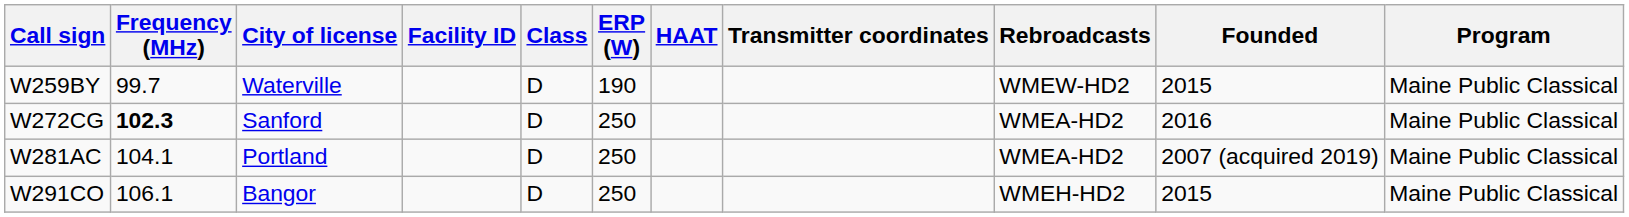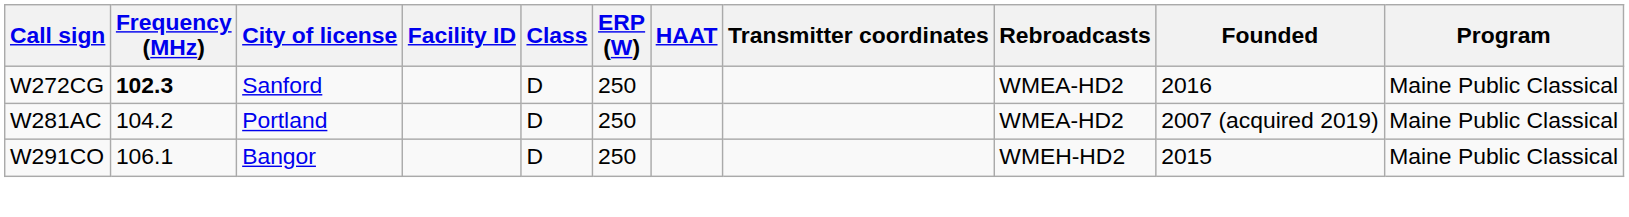- row: W259BY | 99.7 | Waterville | D | 190 | WMEW-HD2 | 2015 | Maine Public Classical
W281AC | Frequency (MHz): 104.1 -> 104.2
